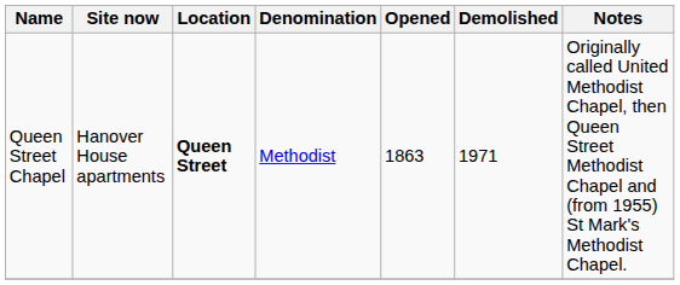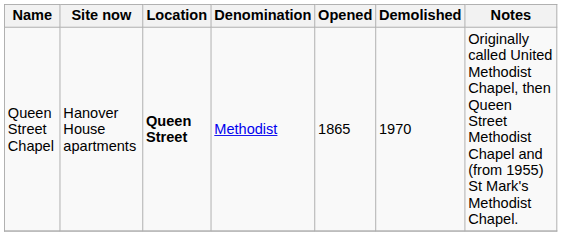Queen Street Chapel | Opened: 1863 -> 1865
Queen Street Chapel | Demolished: 1971 -> 1970
